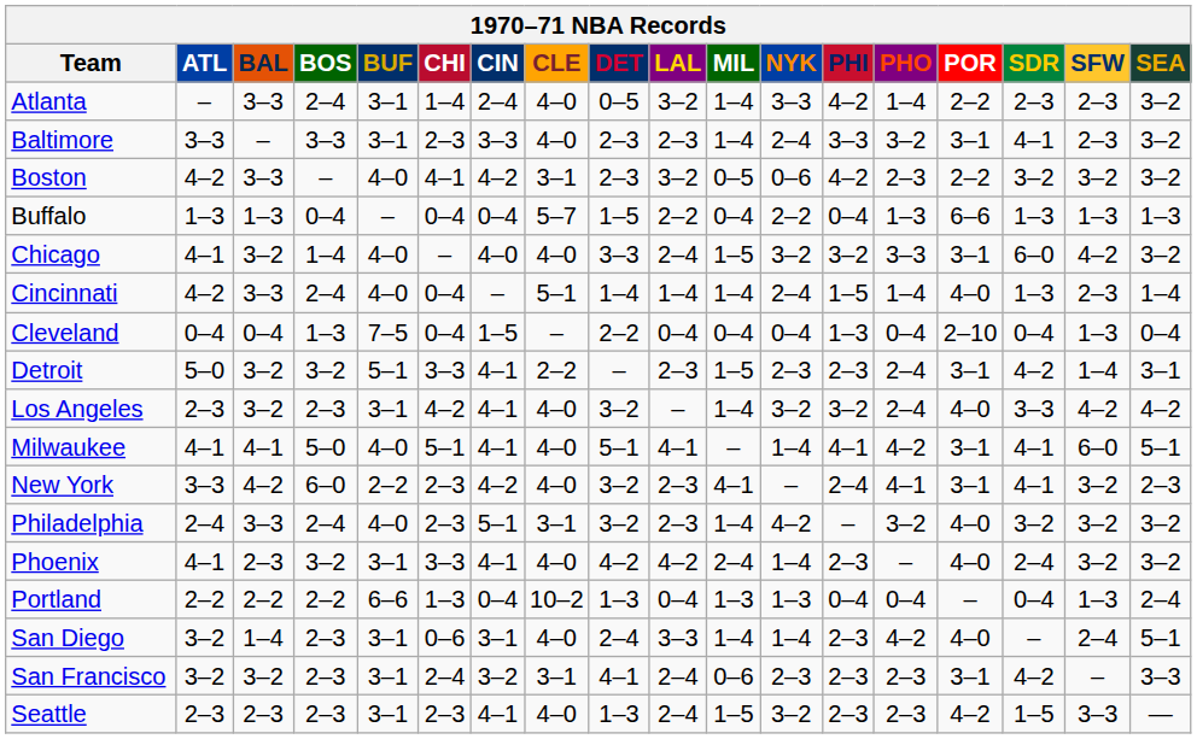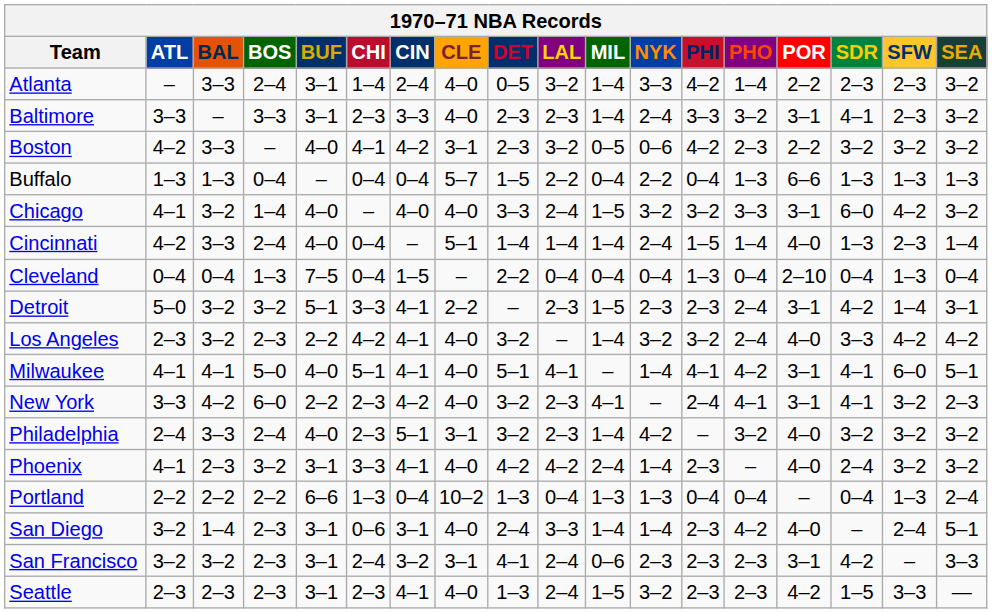Los Angeles | BUF: 3–1 -> 2–2
